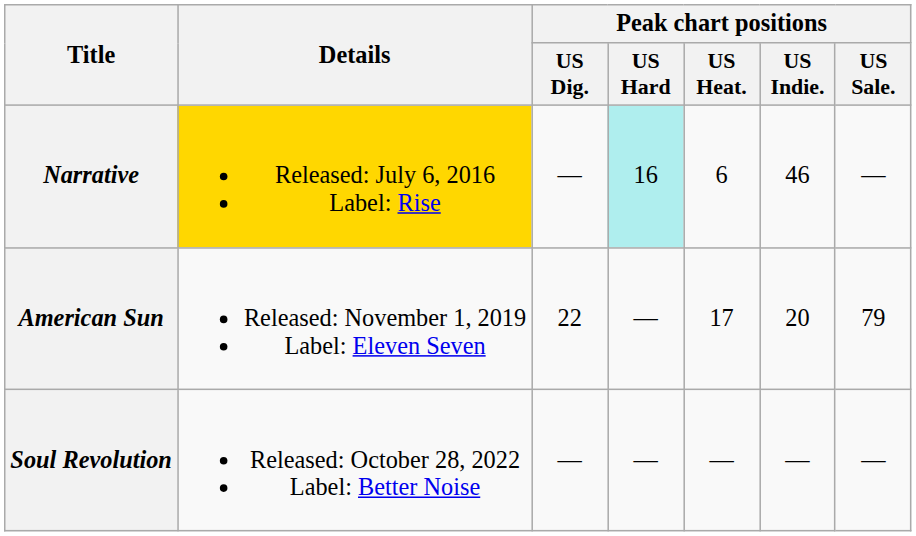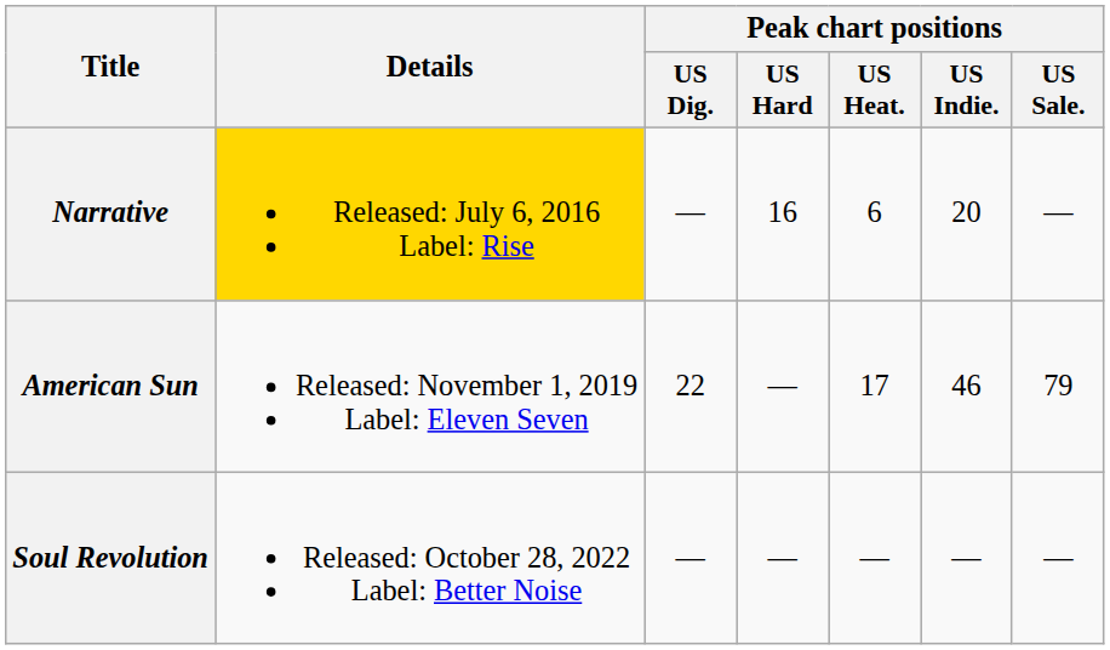Narrative | Peak chart positions / US Hard: paleturquoise background -> no background
Narrative | Peak chart positions / US Indie.: 46 -> 20
American Sun | Peak chart positions / US Indie.: 20 -> 46
